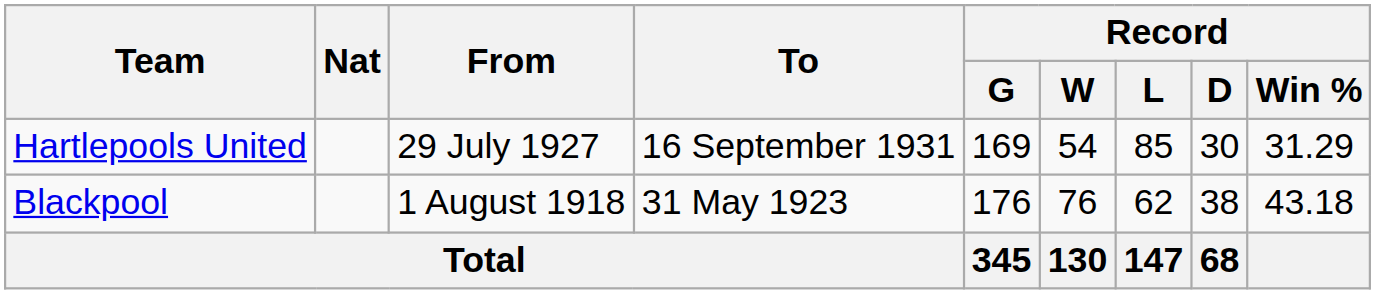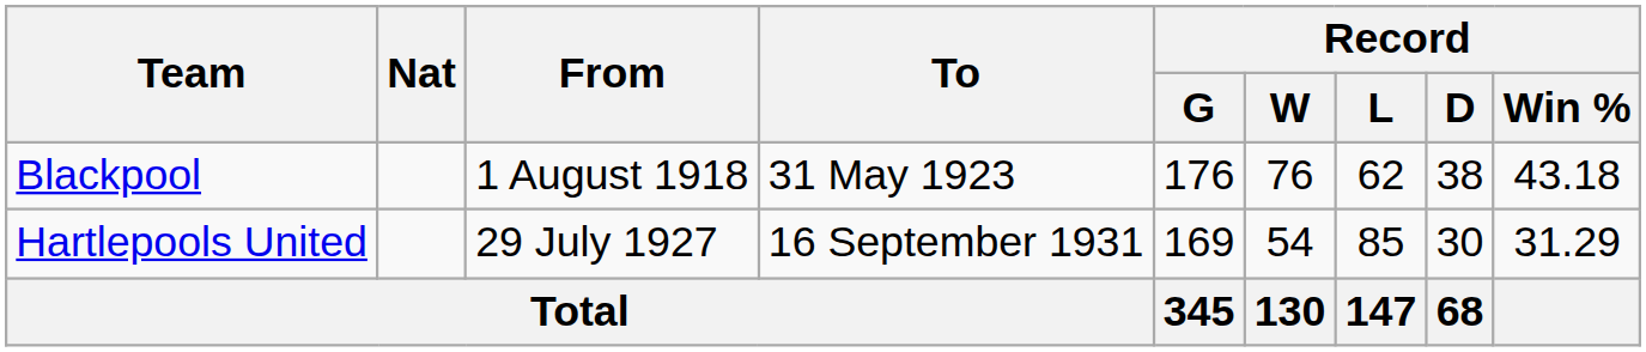rows swapped: Blackpool <-> Hartlepools United
